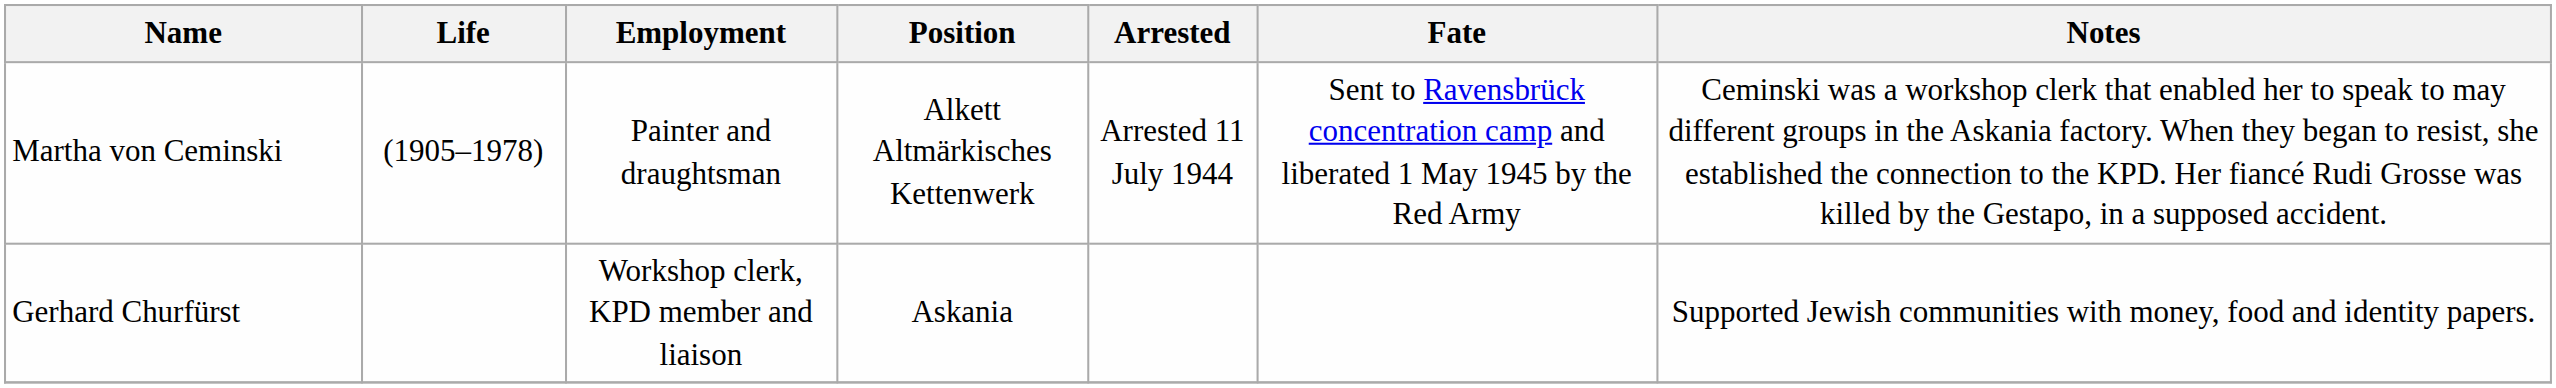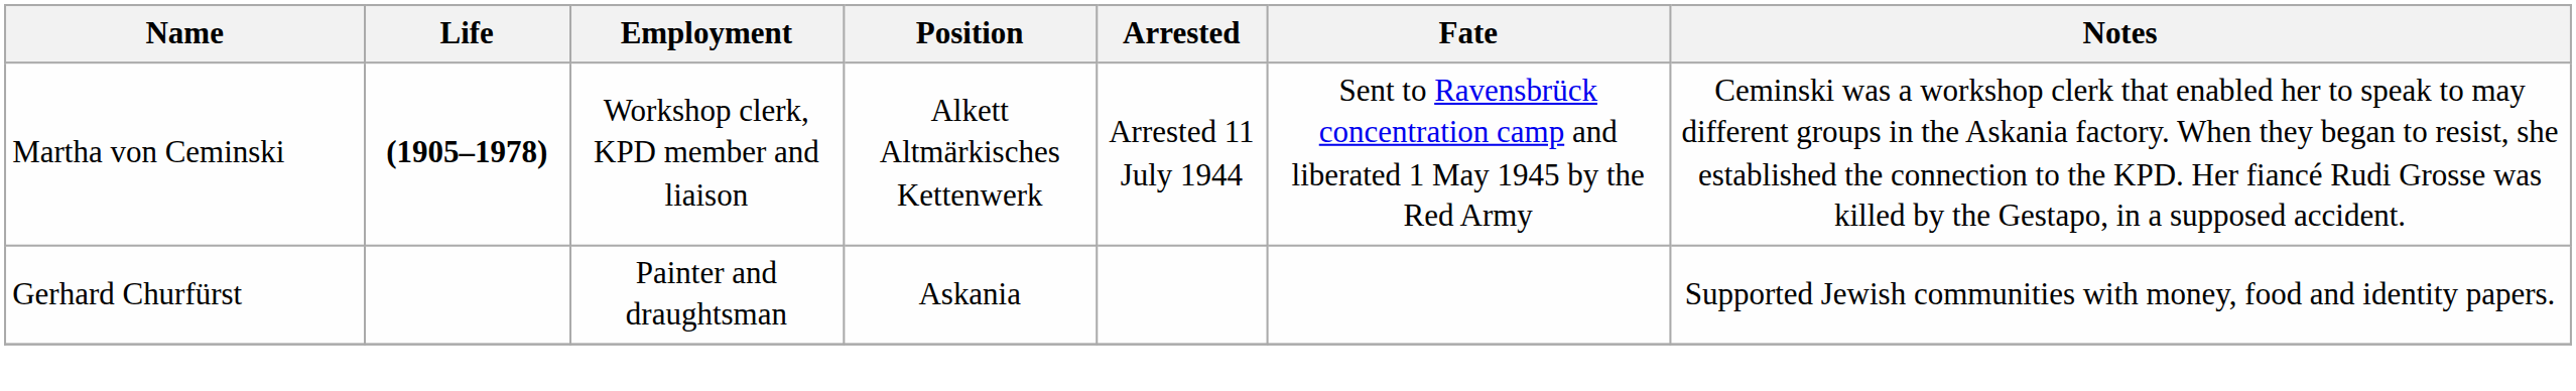Martha von Ceminski | Life: normal -> bold
Martha von Ceminski | Employment: Painter and draughtsman -> Workshop clerk, KPD member and liaison
Gerhard Churfürst | Employment: Workshop clerk, KPD member and liaison -> Painter and draughtsman
